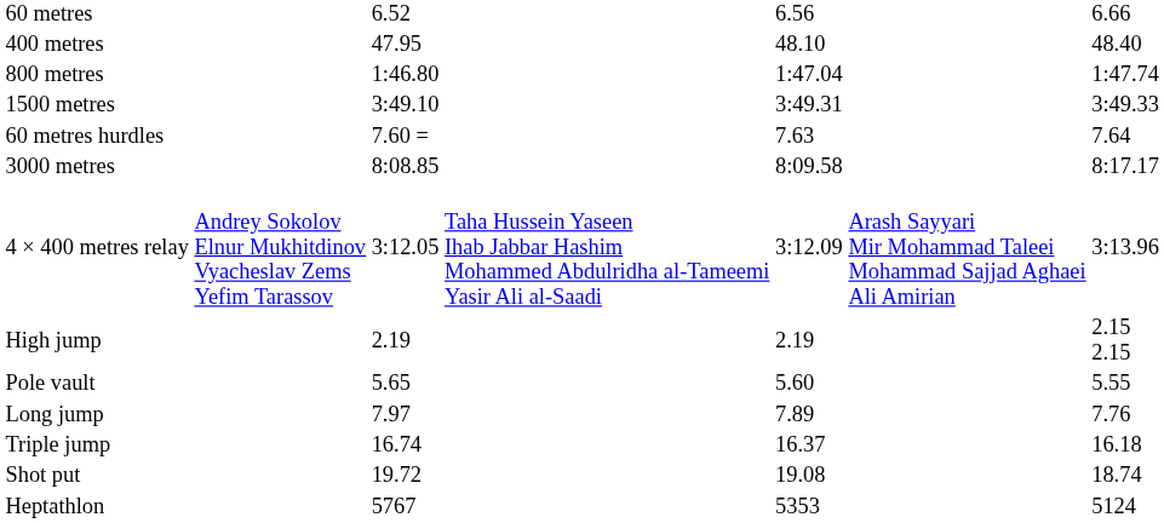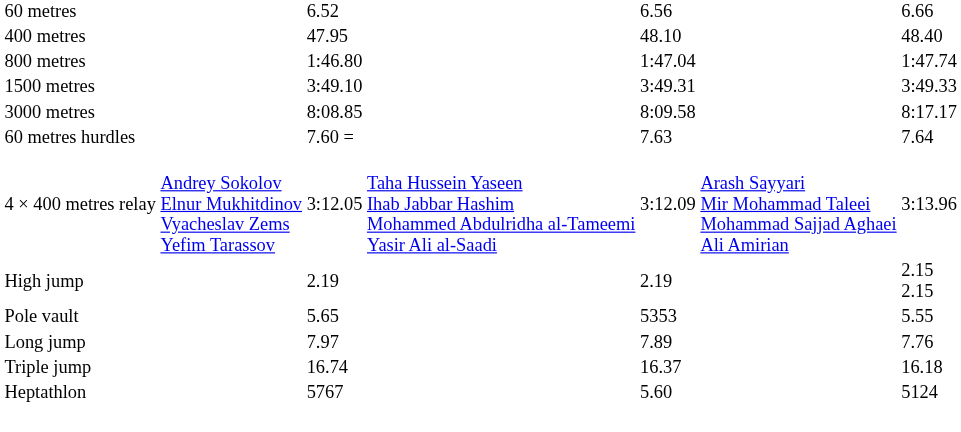rows swapped: 3000 metres <-> 60 metres hurdles
Pole vault | column 5: 5.60 -> 5353
- row: Shot put | 19.72 | 19.08 | 18.74
Heptathlon | column 5: 5353 -> 5.60
